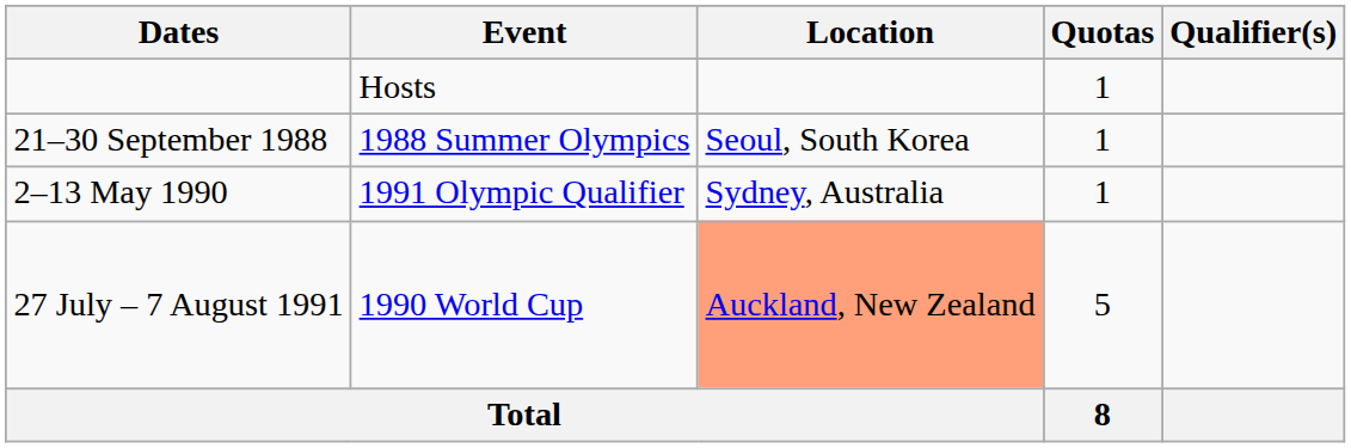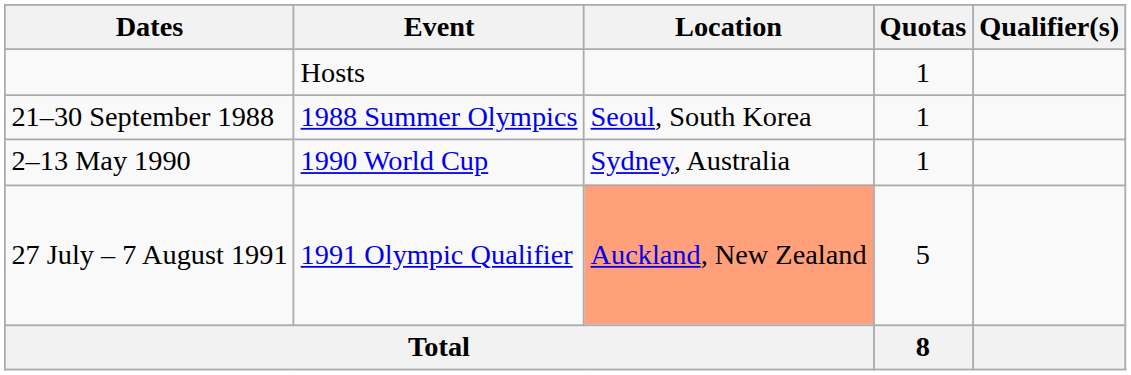2–13 May 1990 | Event: 1991 Olympic Qualifier -> 1990 World Cup
27 July – 7 August 1991 | Event: 1990 World Cup -> 1991 Olympic Qualifier
